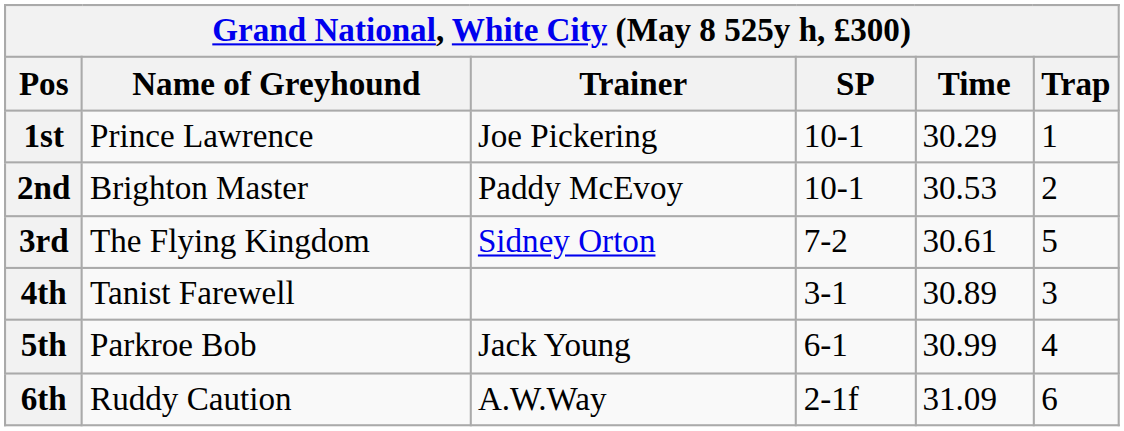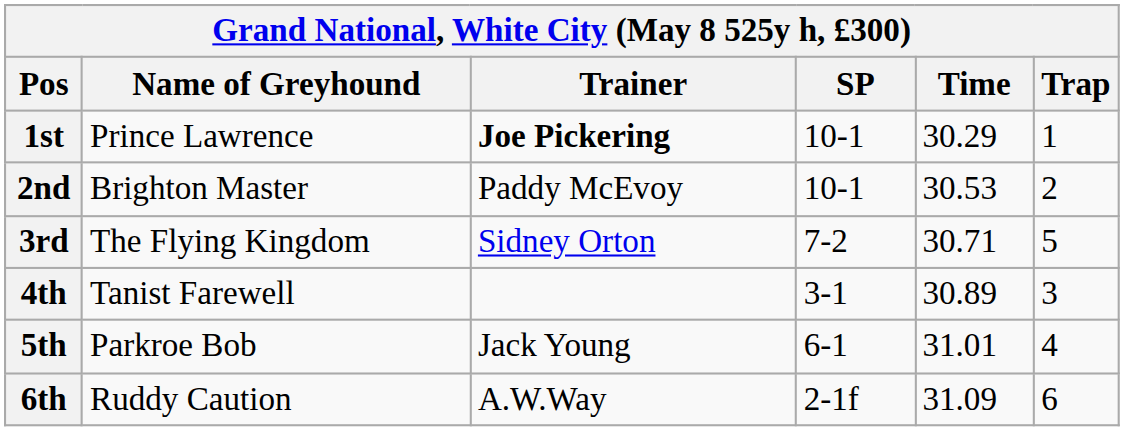1st | Trainer: normal -> bold
3rd | Time: 30.61 -> 30.71
5th | Time: 30.99 -> 31.01
